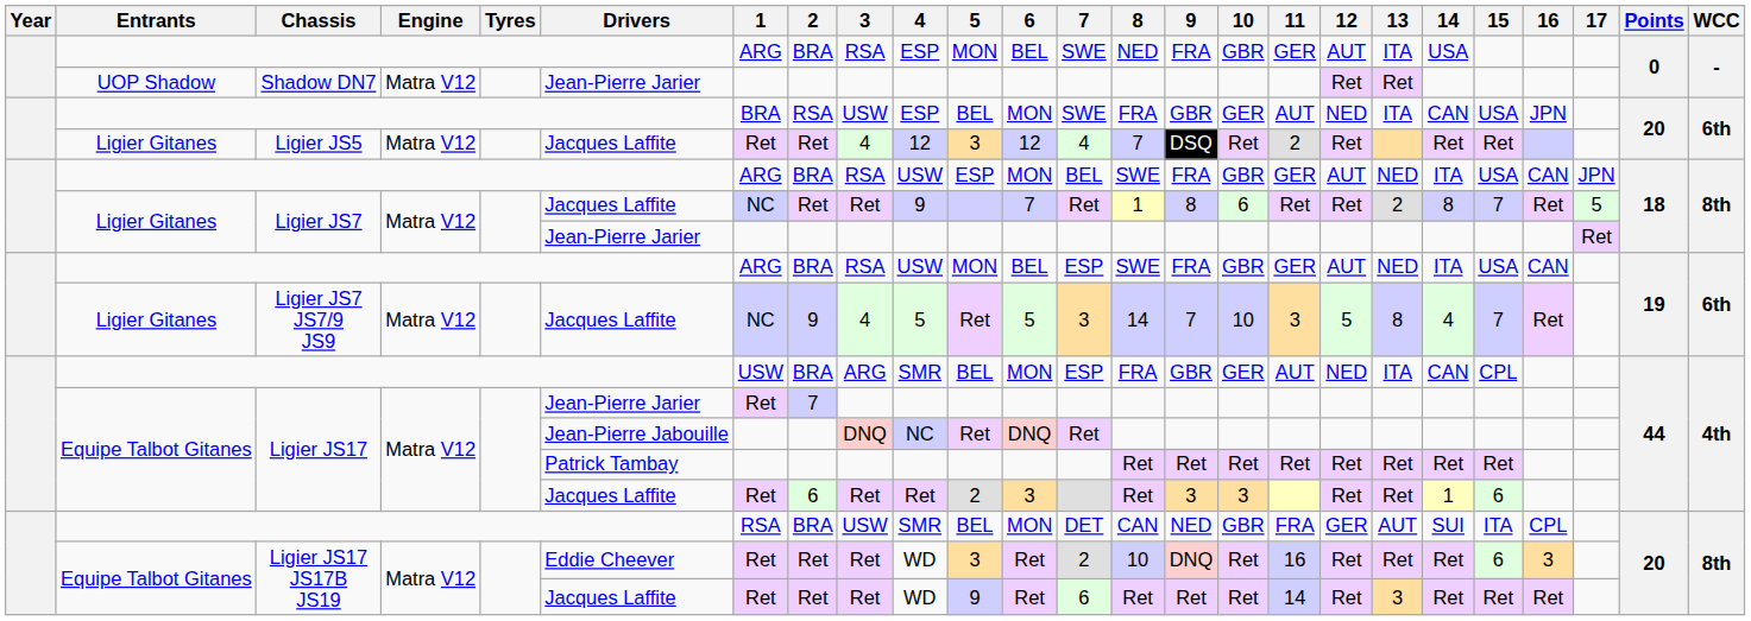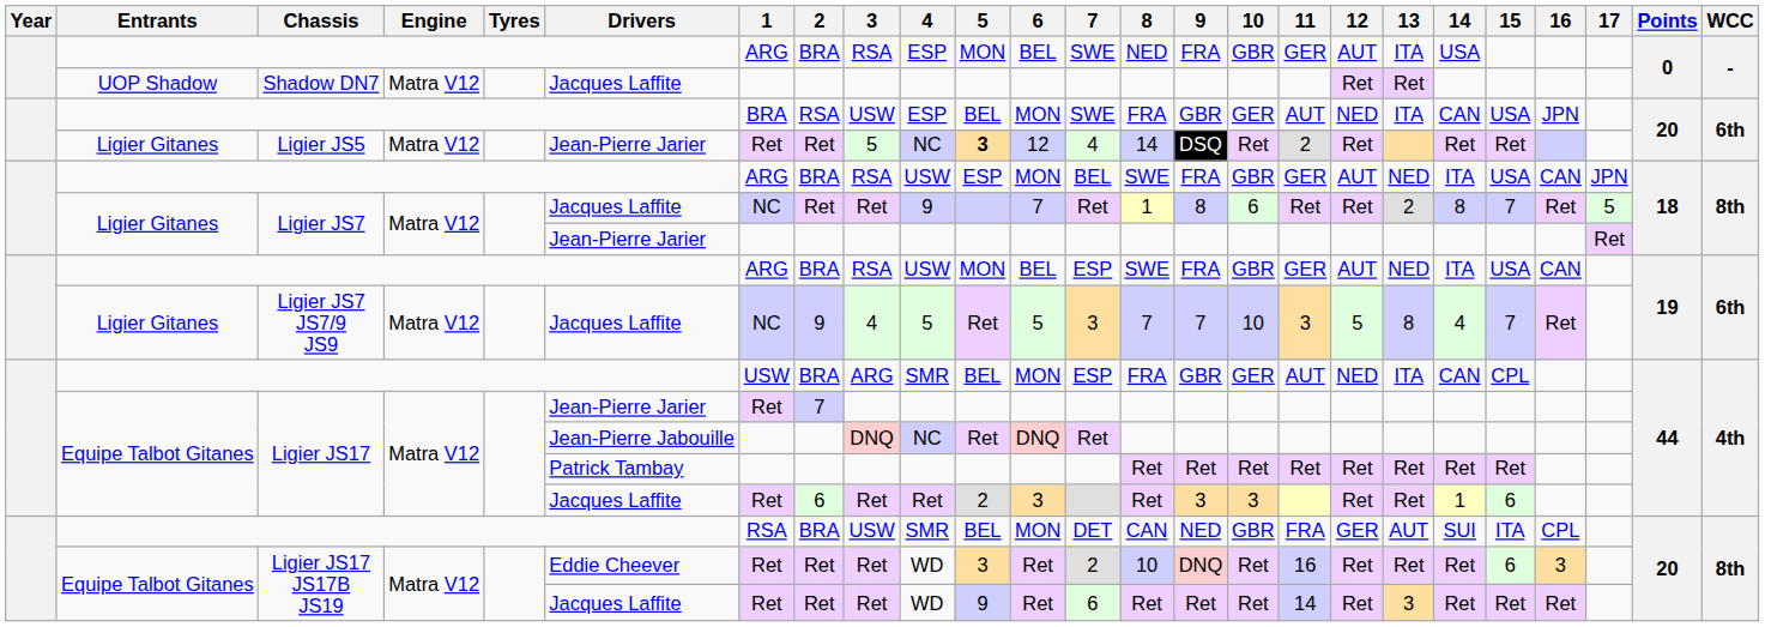Shadow DN7 | Drivers: Jean-Pierre Jarier -> Jacques Laffite
Ligier JS5 | Drivers: Jacques Laffite -> Jean-Pierre Jarier
Ligier JS5 | 3: 4 -> 5
Ligier JS5 | 4: 12 -> NC
Ligier JS5 | 5: normal -> bold
Ligier JS5 | 8: 7 -> 14
Ligier JS7 JS7/9 JS9 | 8: 14 -> 7
